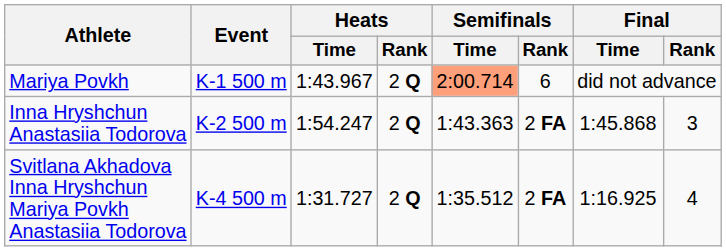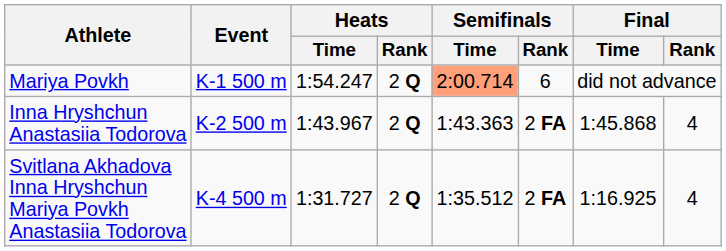Mariya Povkh | Heats / Time: 1:43.967 -> 1:54.247
Inna Hryshchun Anastasiia Todorova | Heats / Time: 1:54.247 -> 1:43.967
Inna Hryshchun Anastasiia Todorova | Final / Rank: 3 -> 4
